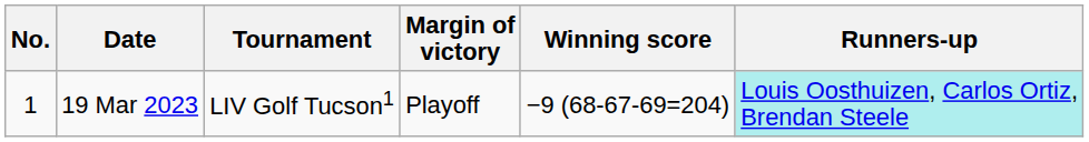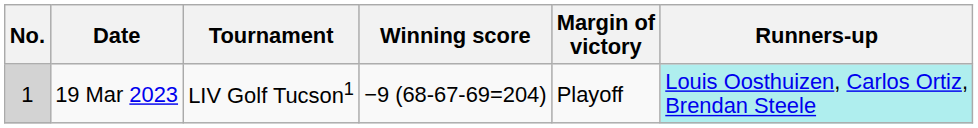columns swapped: Winning score <-> Margin of victory
19 Mar 2023 | No.: no background -> lightgrey background
